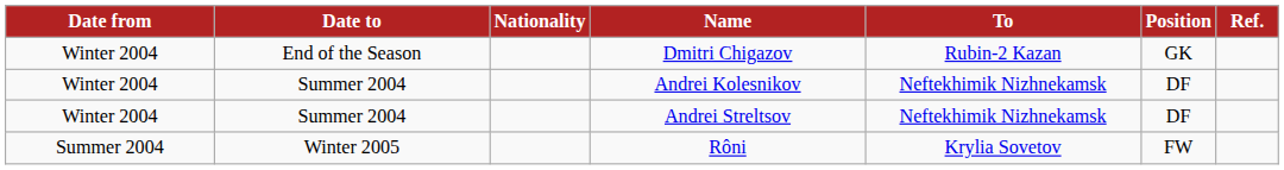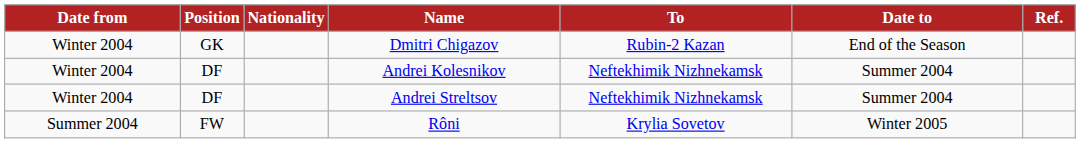columns swapped: Position <-> Date to
